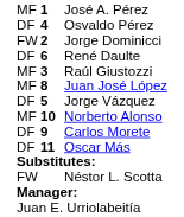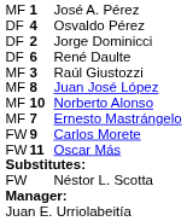Jorge Dominicci | column 1: FW -> DF
- row: DF | 5 | Jorge Vázquez
+ row: MF | 7 | Ernesto Mastrángelo
Carlos Morete | column 1: DF -> FW
Oscar Más | column 1: DF -> FW
